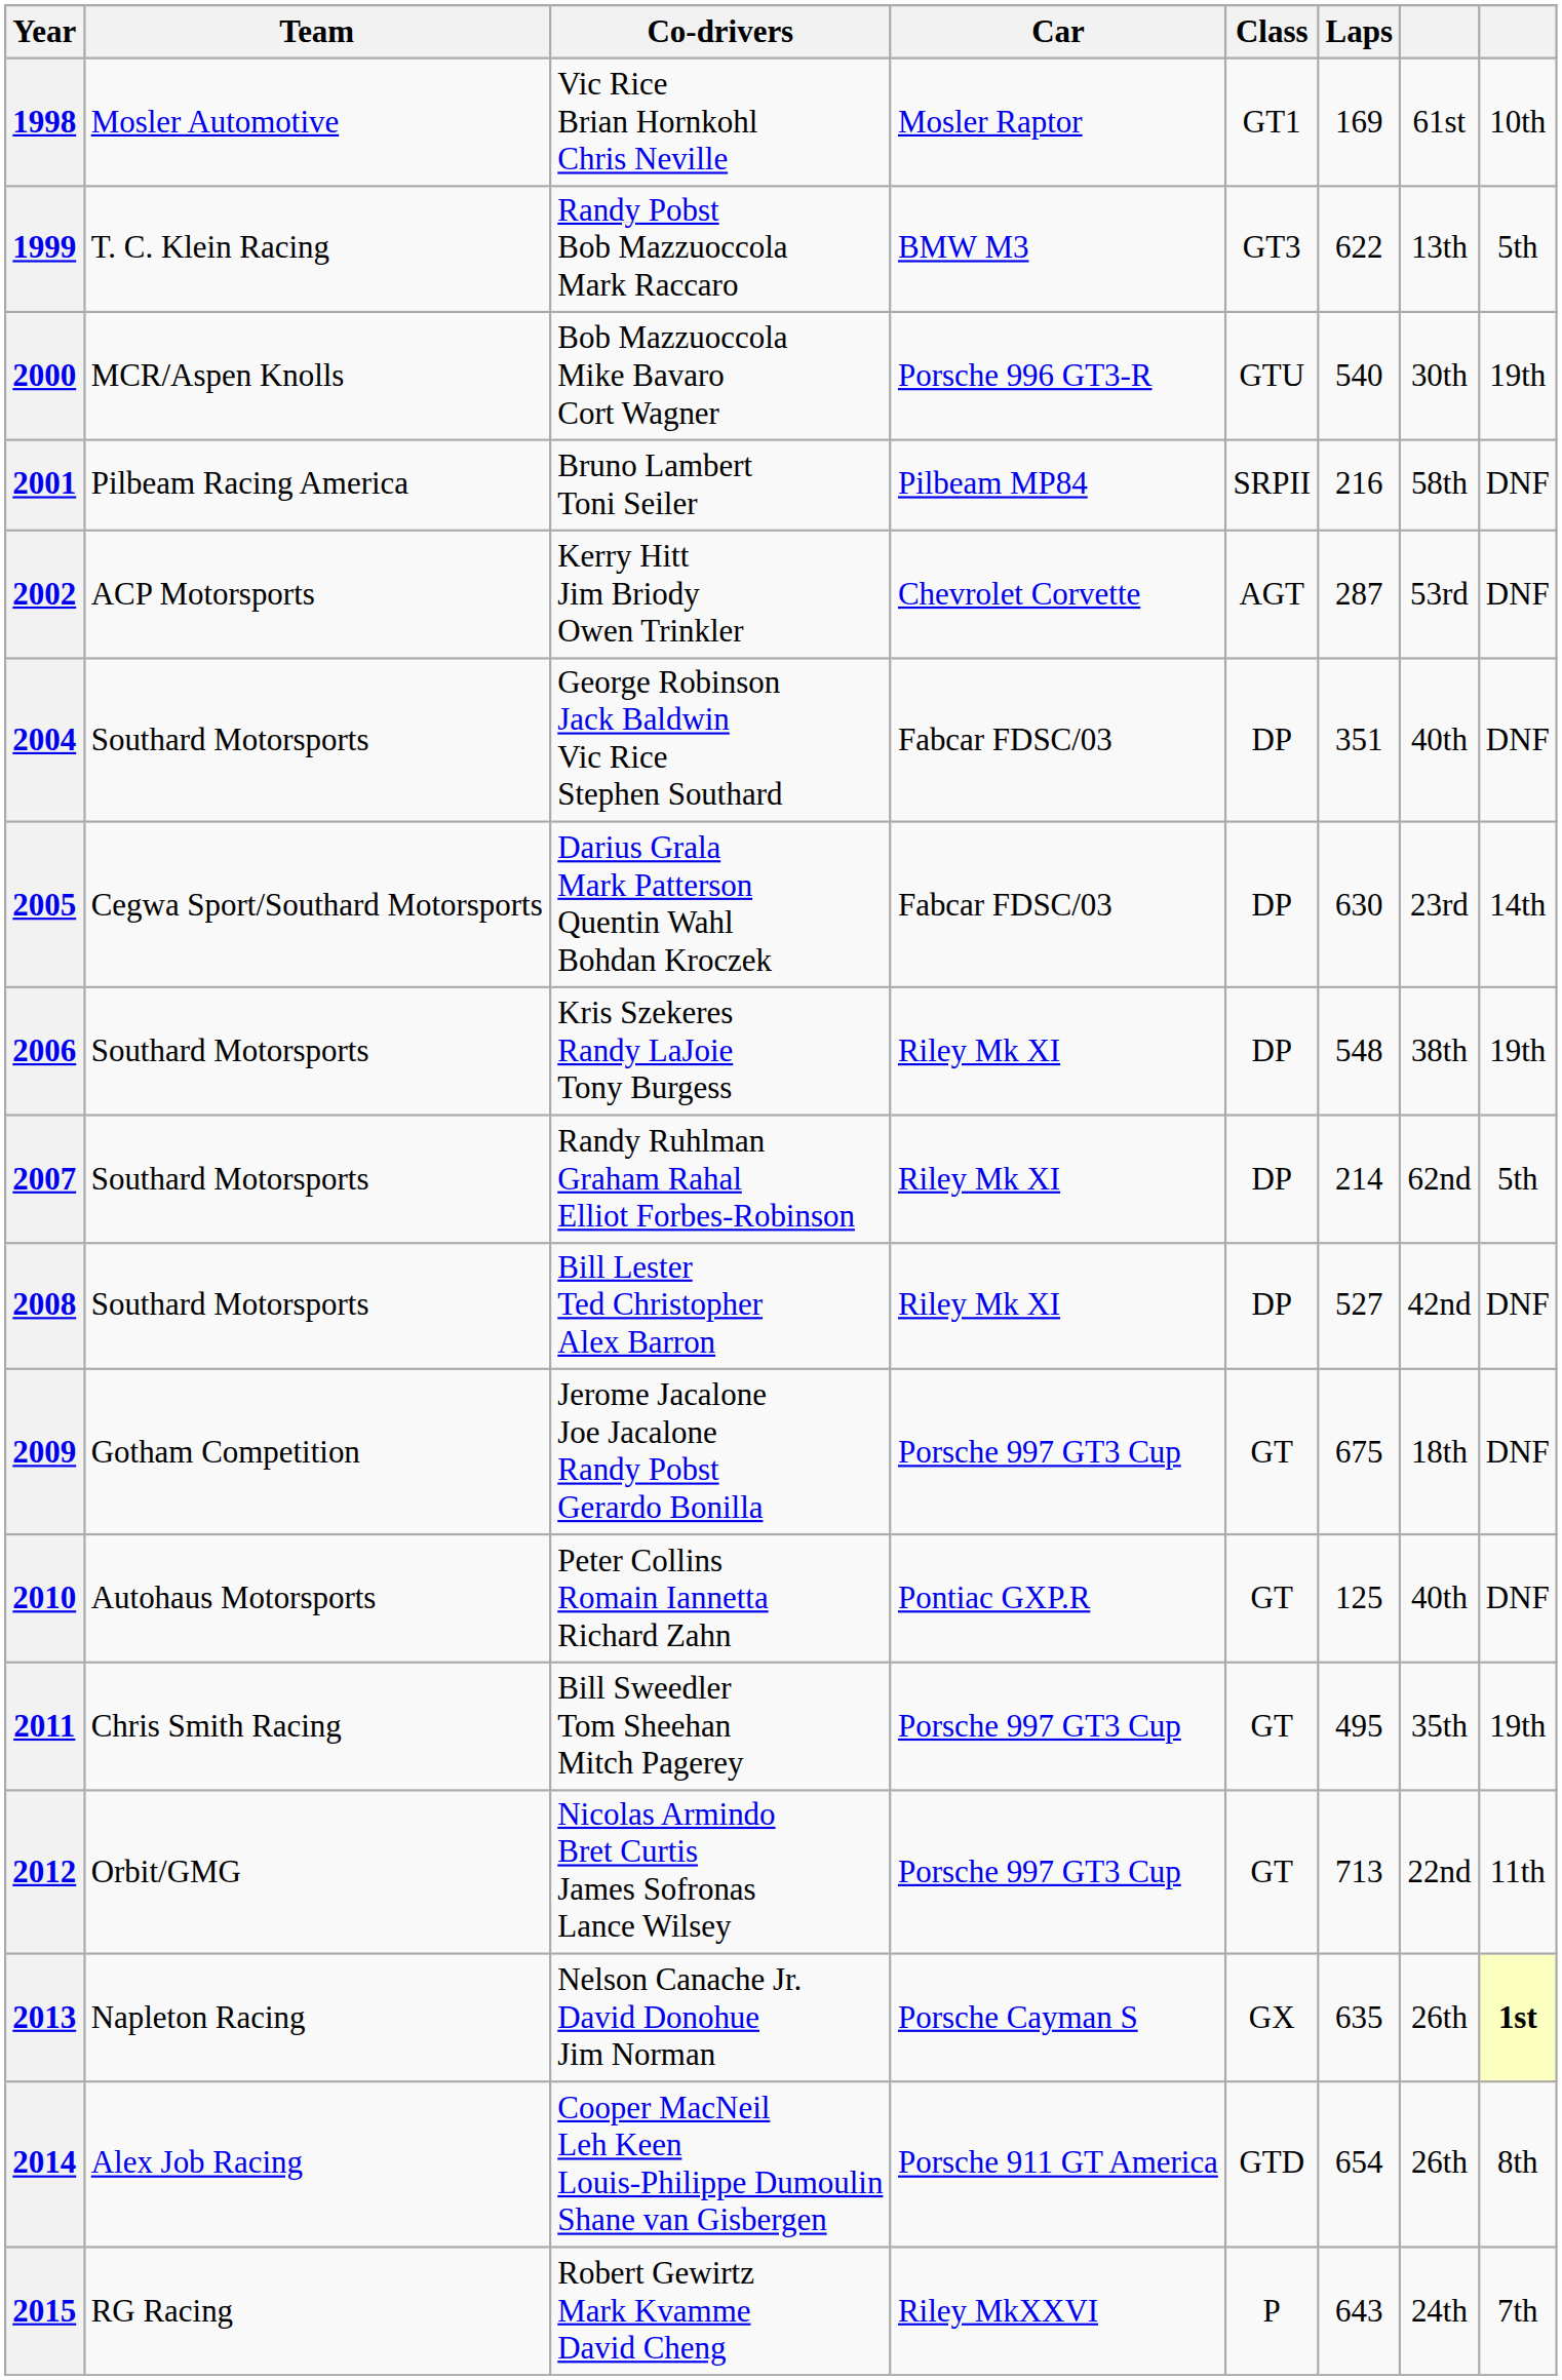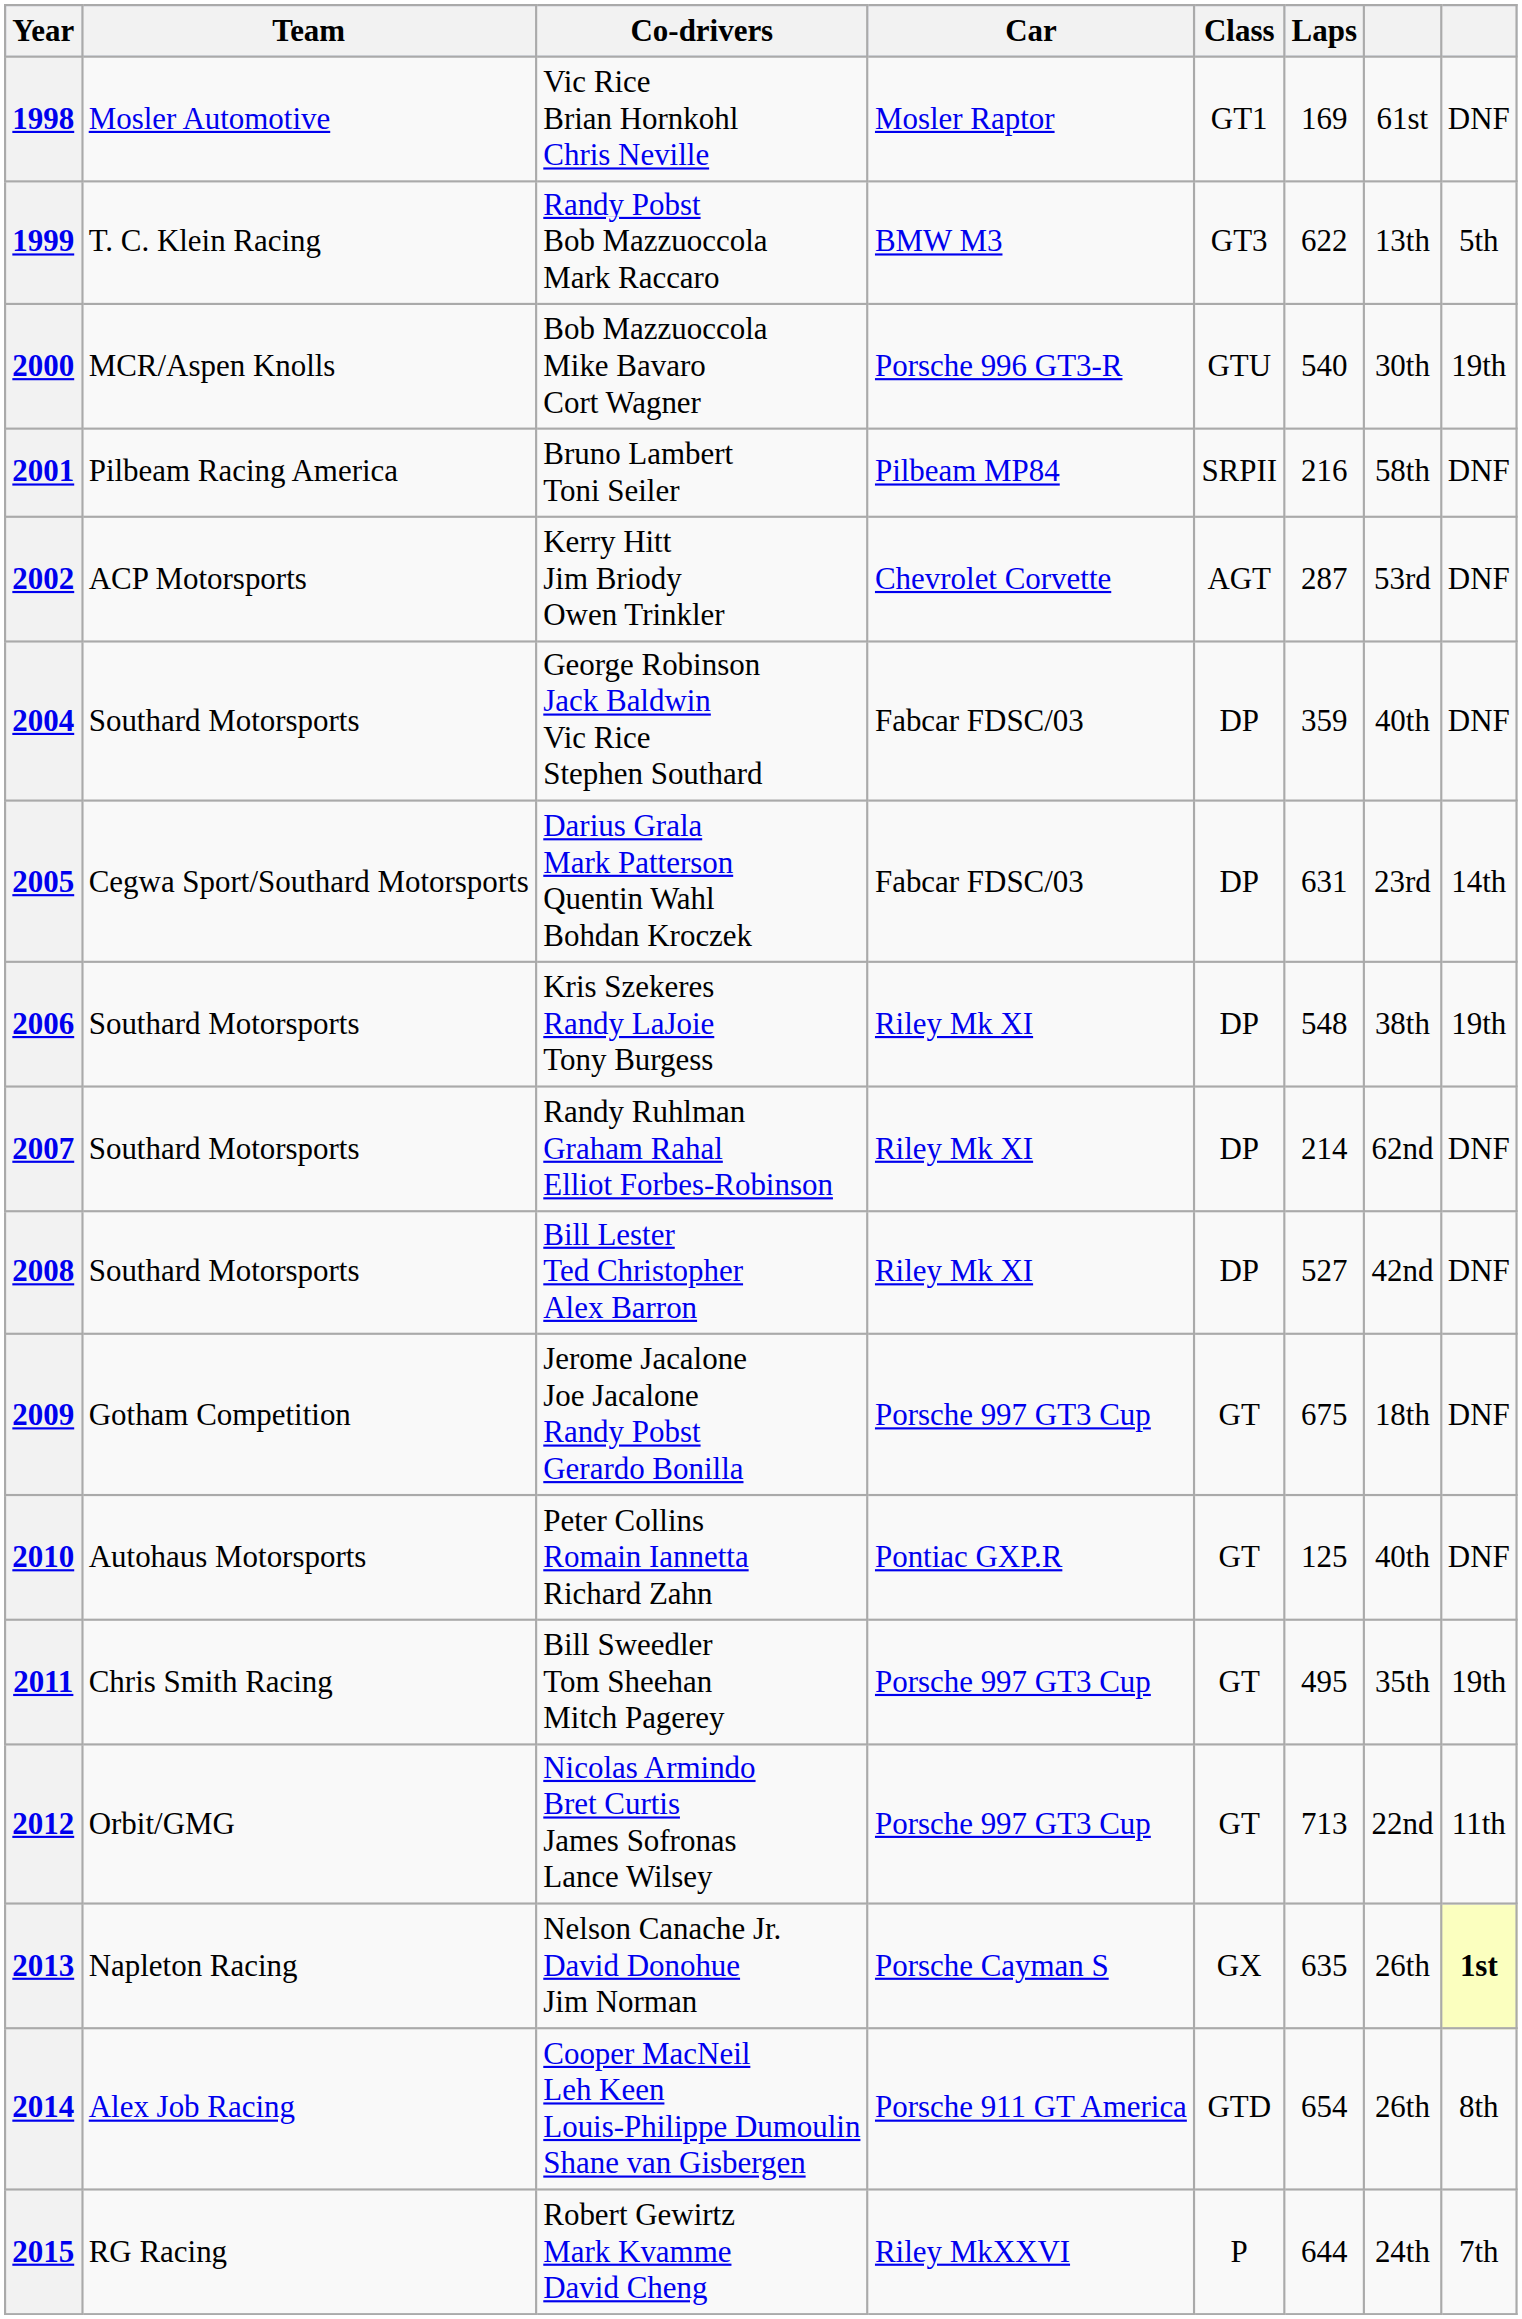1998 | column 8: 10th -> DNF
2004 | Laps: 351 -> 359
2005 | Laps: 630 -> 631
2007 | column 8: 5th -> DNF
2015 | Laps: 643 -> 644
